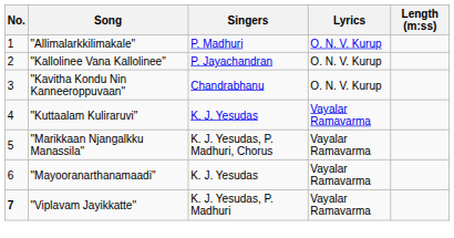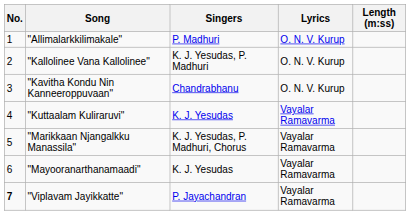"Kallolinee Vana Kallolinee" | Singers: P. Jayachandran -> K. J. Yesudas, P. Madhuri
"Viplavam Jayikkatte" | Singers: K. J. Yesudas, P. Madhuri -> P. Jayachandran
